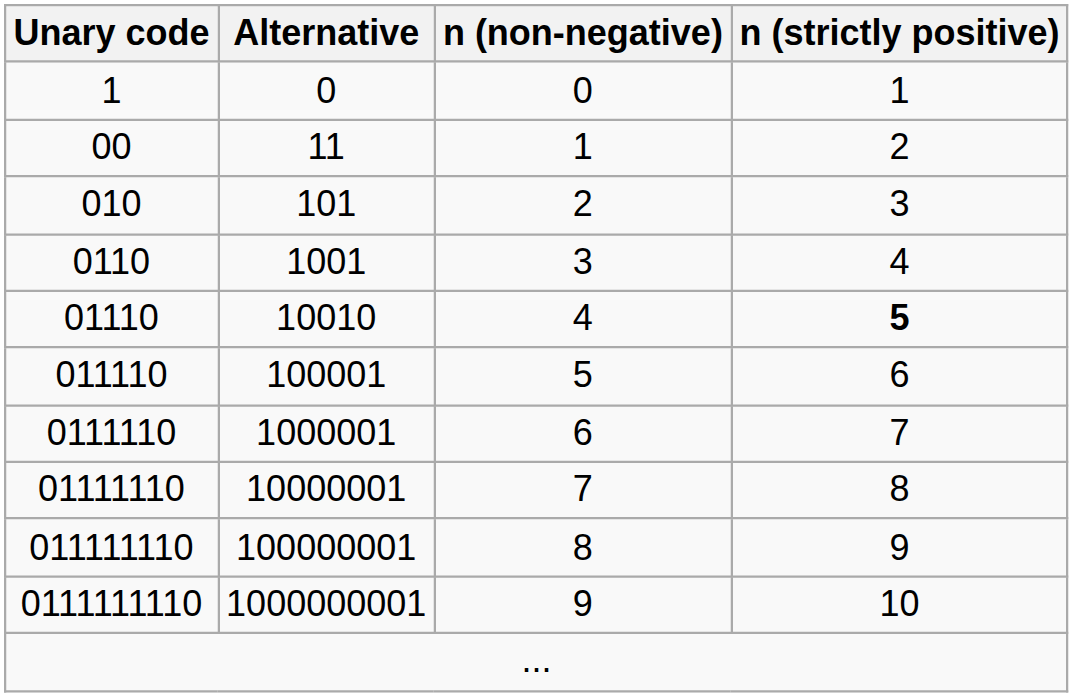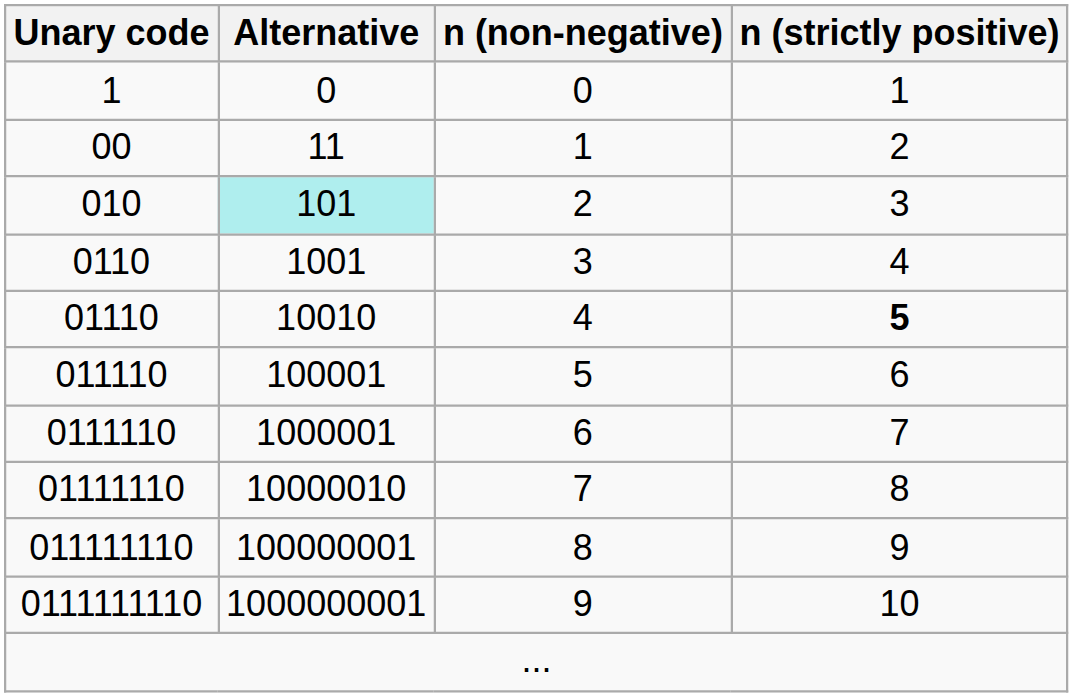010 | Alternative: no background -> paleturquoise background
01111110 | Alternative: 10000001 -> 10000010
